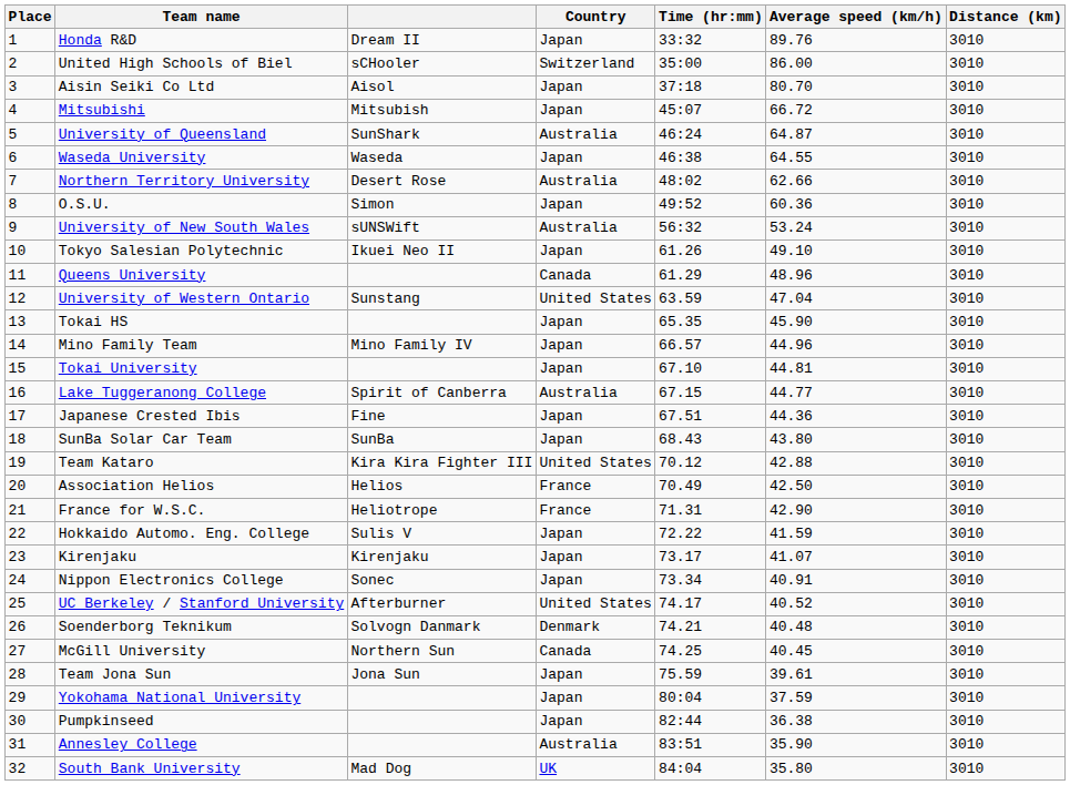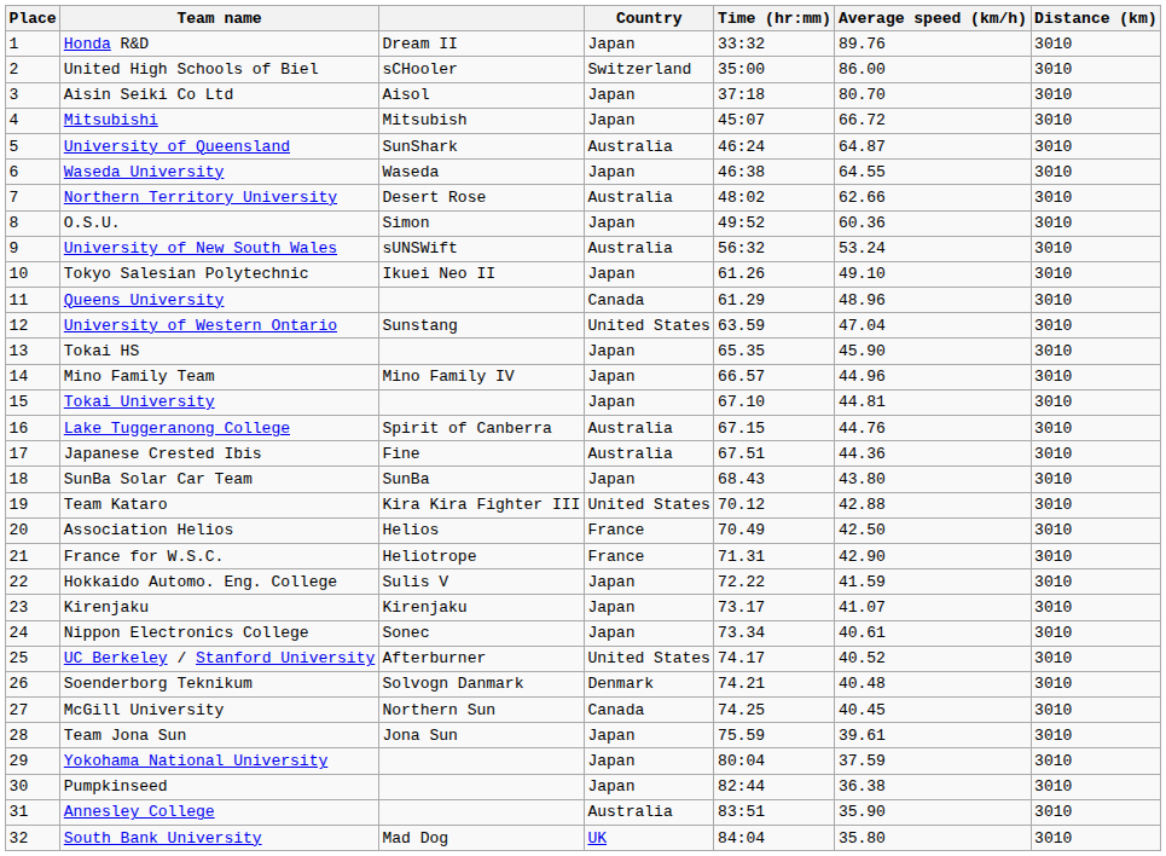Lake Tuggeranong College | Average speed (km/h): 44.77 -> 44.76
Japanese Crested Ibis | Country: Japan -> Australia
Nippon Electronics College | Average speed (km/h): 40.91 -> 40.61
